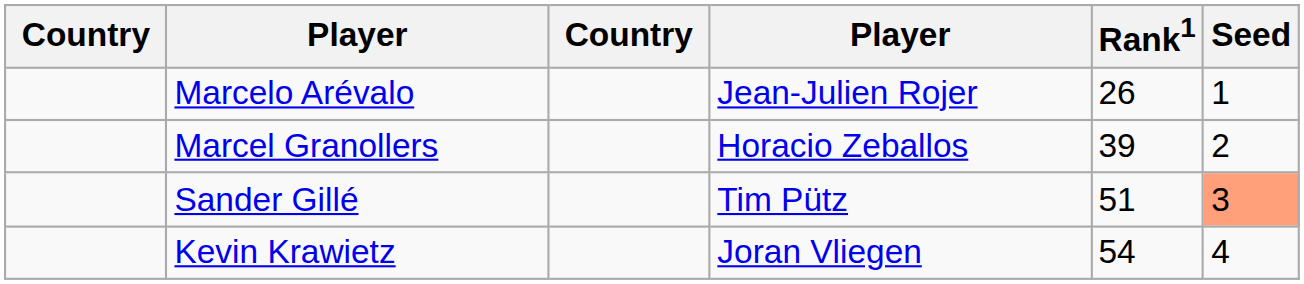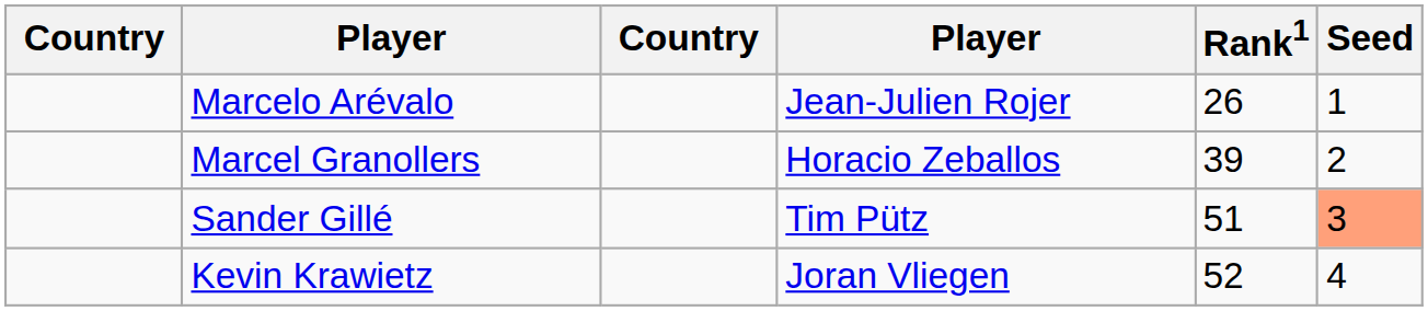Kevin Krawietz | Rank1: 54 -> 52
